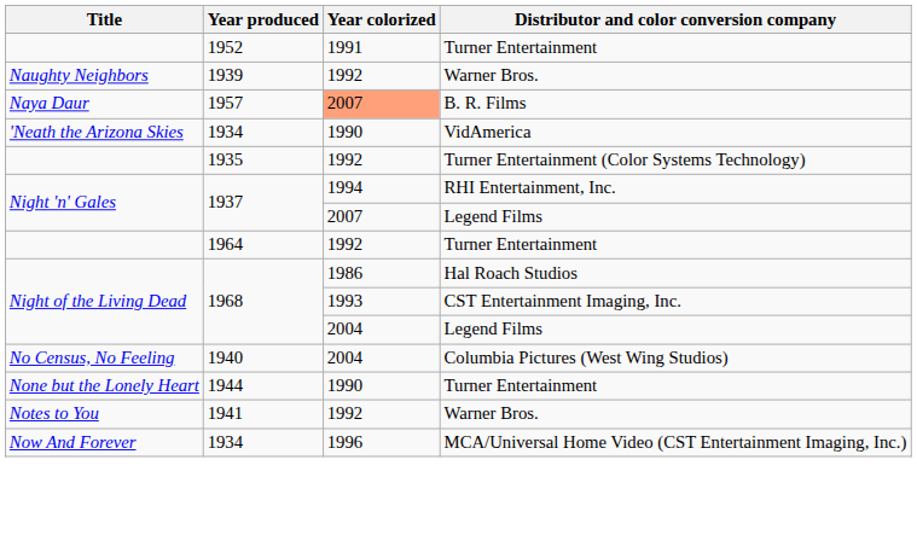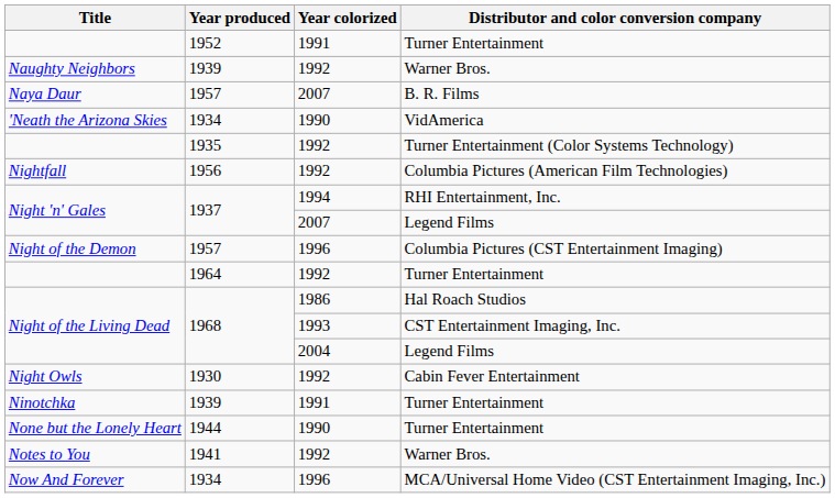Naya Daur | Year colorized: lightsalmon background -> no background
+ row: Nightfall | 1956 | 1992 | Columbia Pictures (American Film Technologies)
+ row: Night of the Demon | 1957 | 1996 | Columbia Pictures (CST Entertainment Imaging)
+ row: Night Owls | 1930 | 1992 | Cabin Fever Entertainment
+ row: Ninotchka | 1939 | 1991 | Turner Entertainment
- row: No Census, No Feeling | 1940 | 2004 | Columbia Pictures (West Wing Studios)
